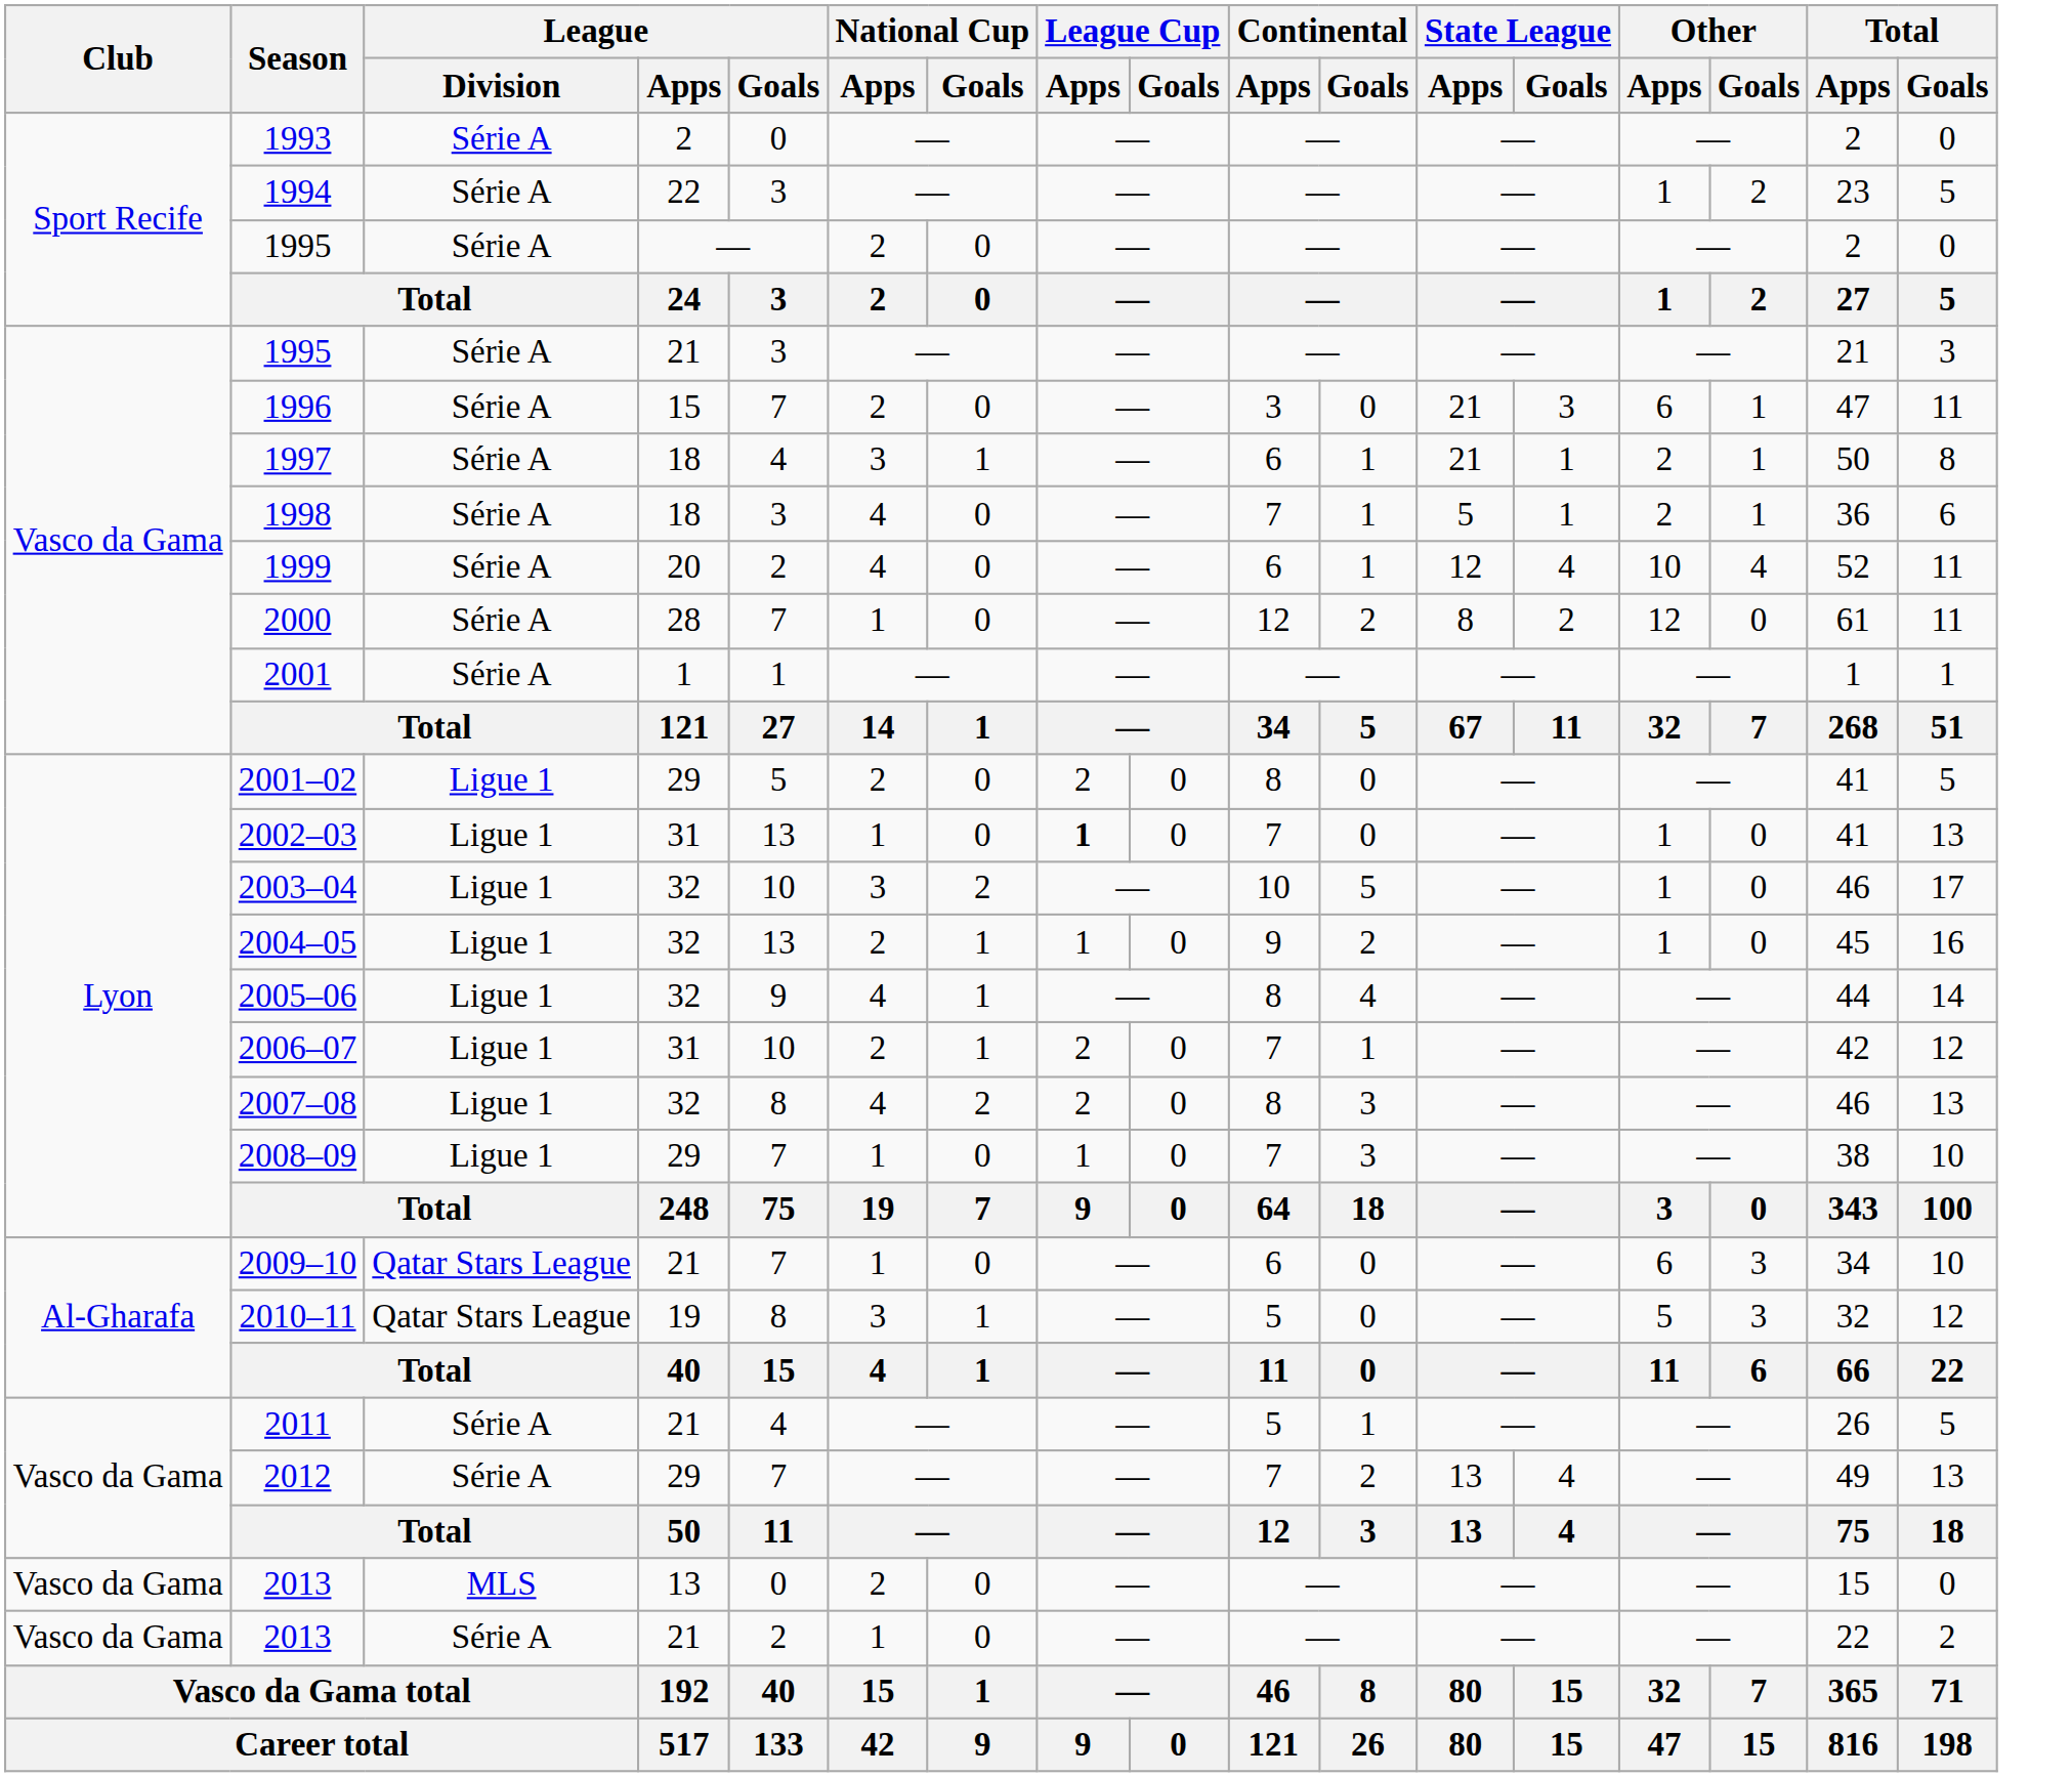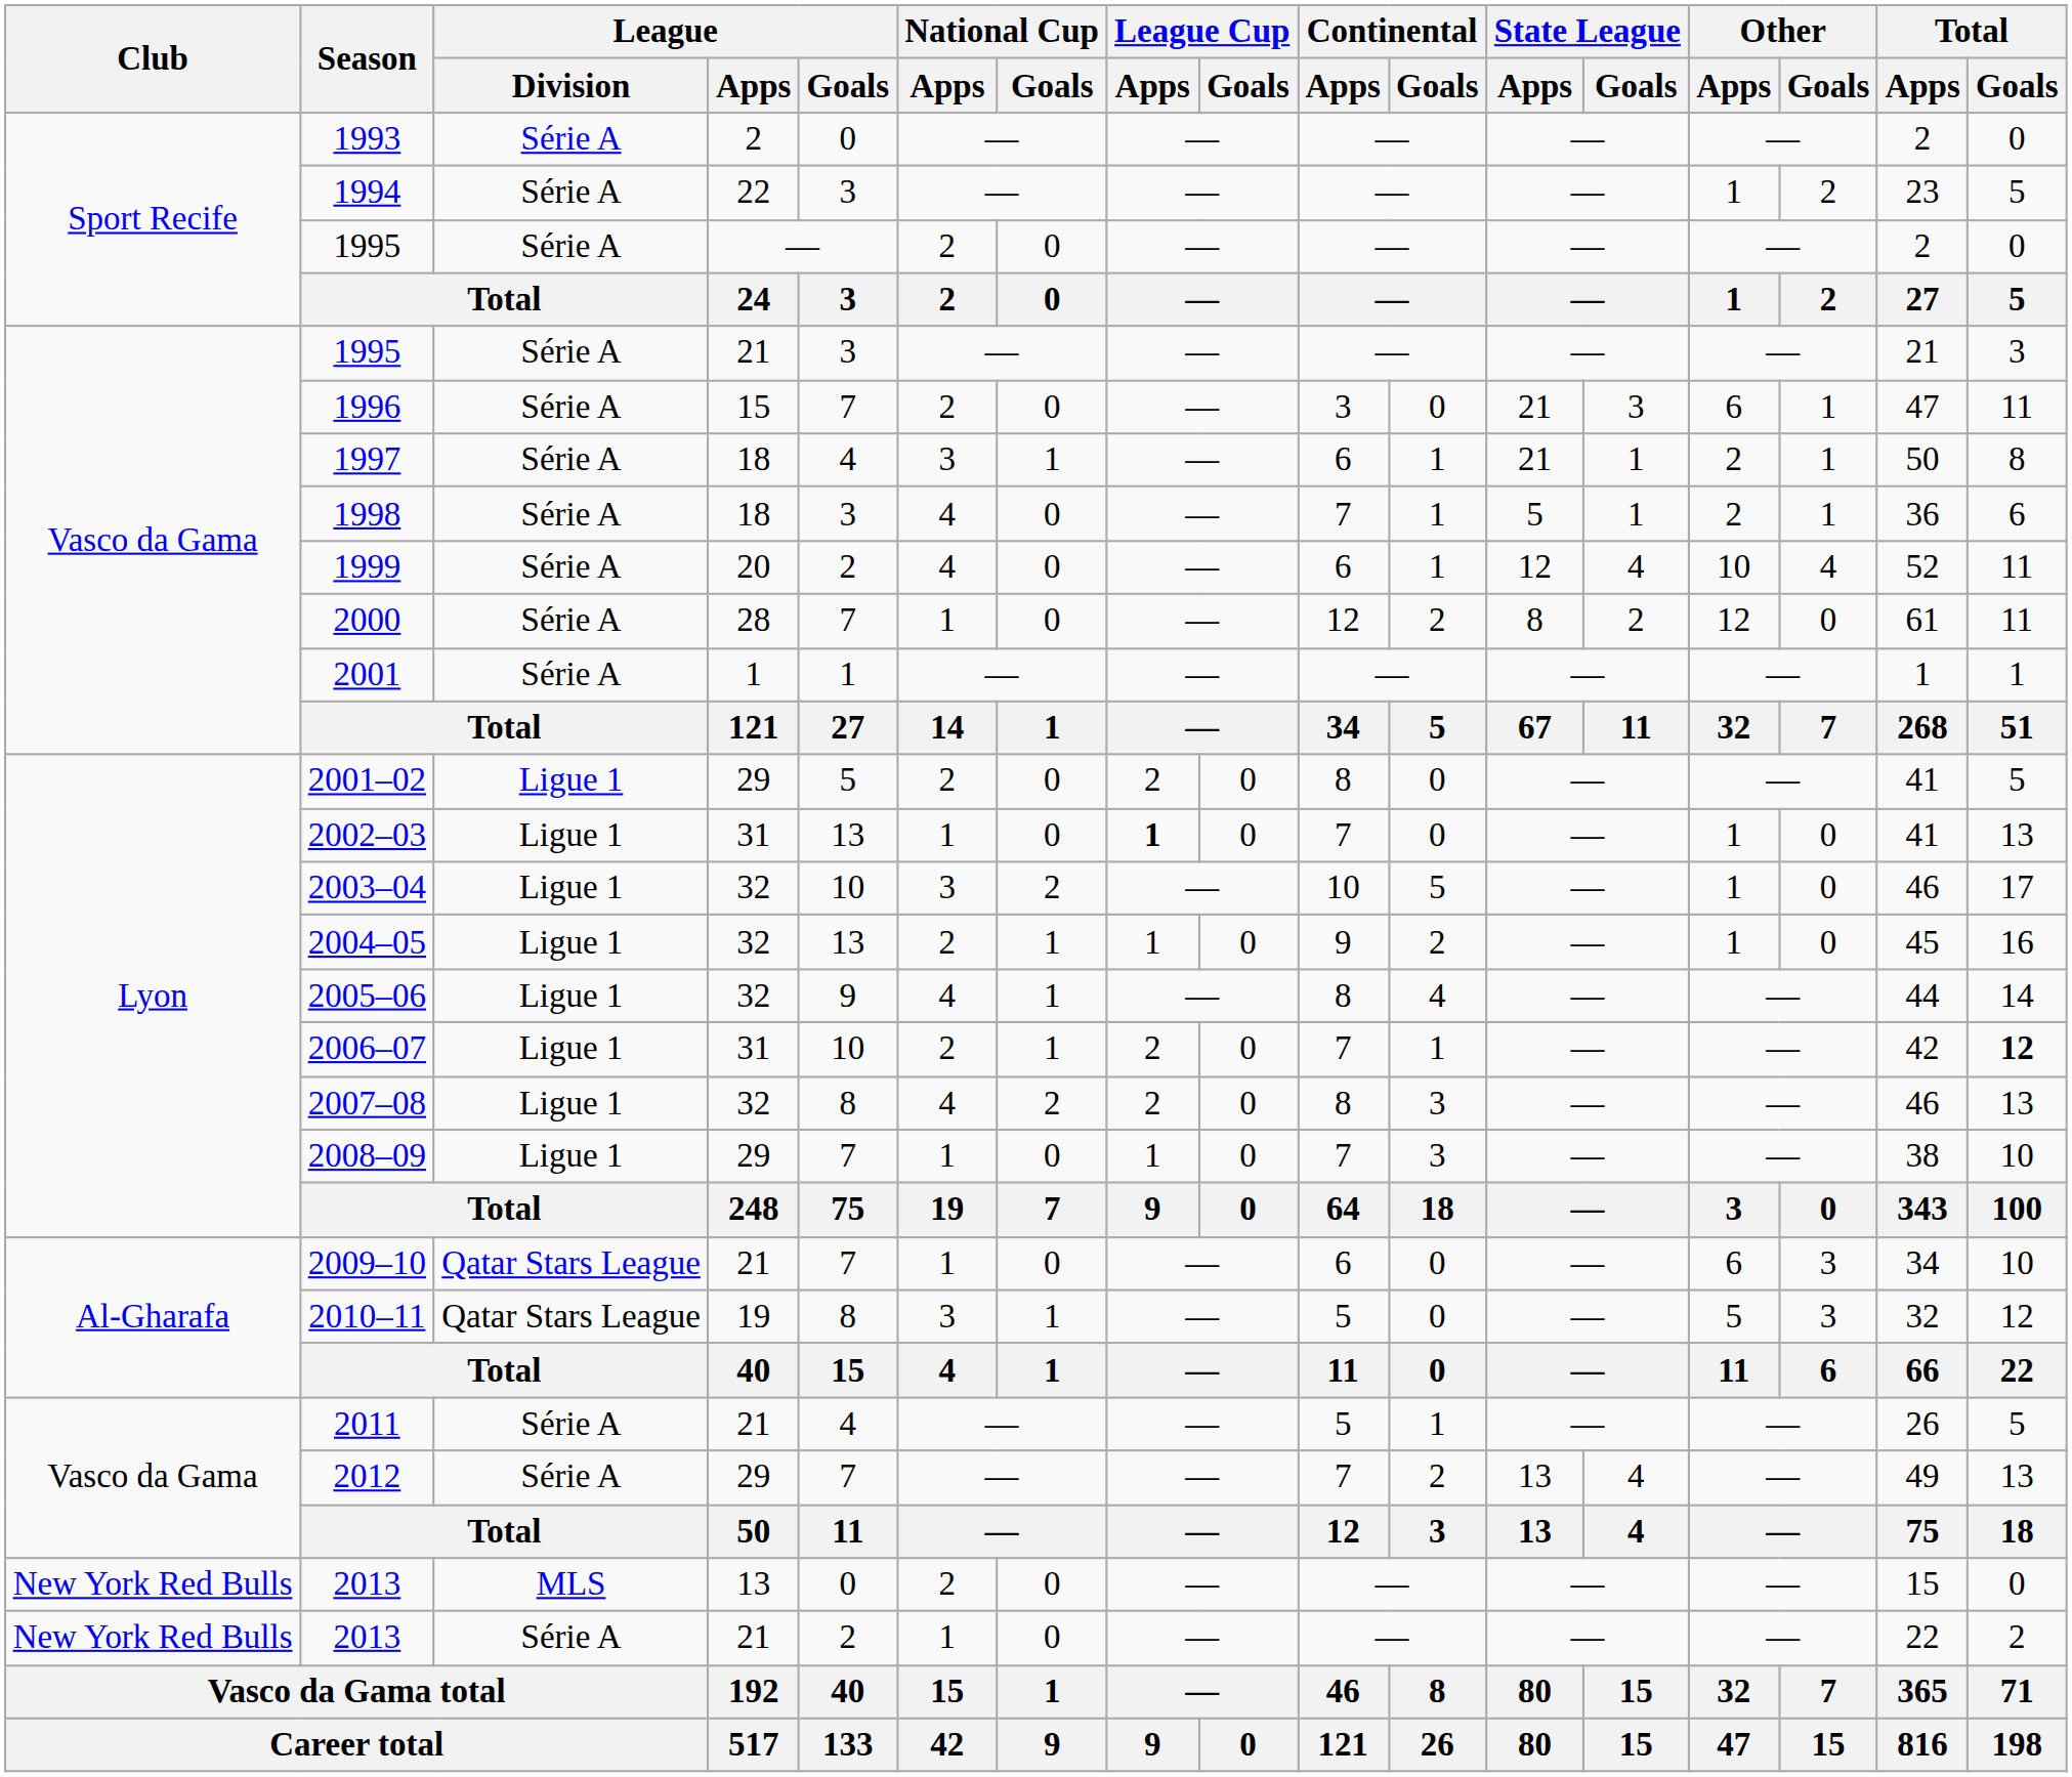2006–07 | Total / Goals: normal -> bold
2013 / 13 | Club: Vasco da Gama -> New York Red Bulls
2013 / 21 | Club: Vasco da Gama -> New York Red Bulls
